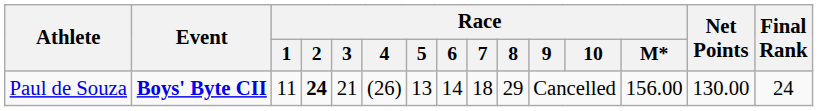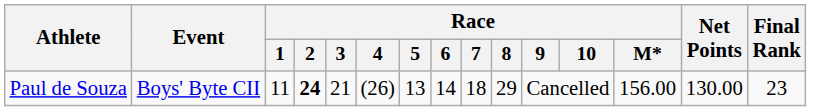Paul de Souza | Event: bold -> normal
Paul de Souza | Final Rank: 24 -> 23
